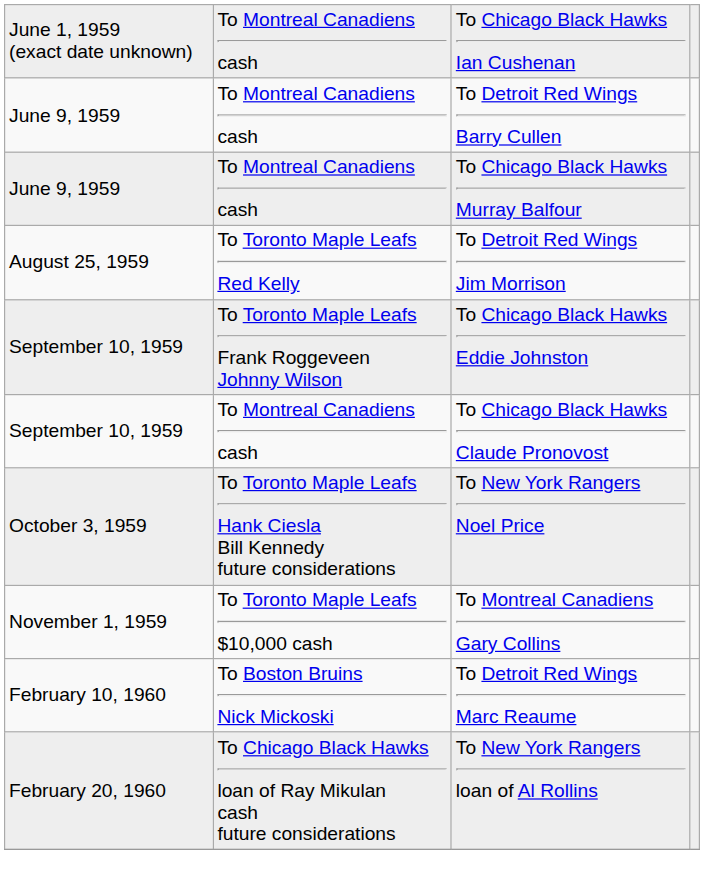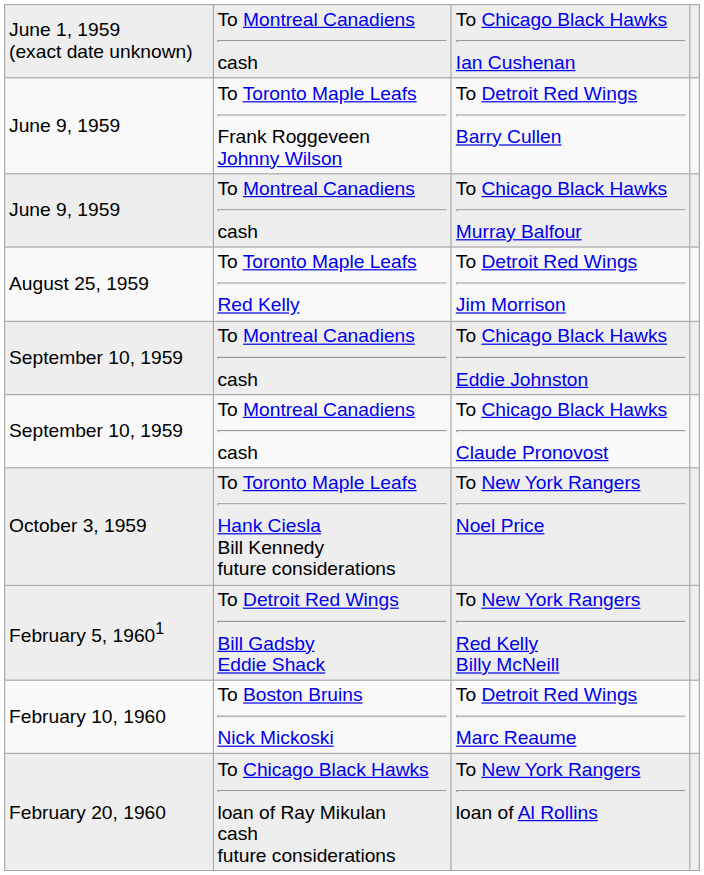To Detroit Red Wings Barry Cullen | column 2: To Montreal Canadiens cash -> To Toronto Maple Leafs Frank Roggeveen Johnny Wilson
To Chicago Black Hawks Eddie Johnston | column 2: To Toronto Maple Leafs Frank Roggeveen Johnny Wilson -> To Montreal Canadiens cash
- row: November 1, 1959 | To Toronto Maple Leafs $10,000 cash | To Montreal Canadiens Gary Collins
+ row: February 5, 19601 | To Detroit Red Wings Bill Gadsby Eddie Shack | To New York Rangers Red Kelly Billy McNeill
